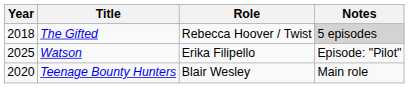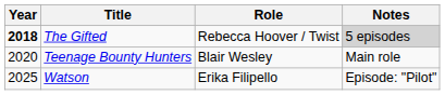The Gifted | Year: normal -> bold
rows swapped: Teenage Bounty Hunters <-> Watson
